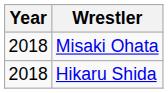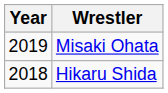Misaki Ohata | Year: 2018 -> 2019
